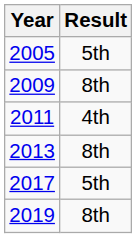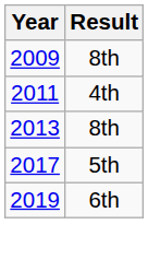- row: 2005 | 5th
2019 | Result: 8th -> 6th
